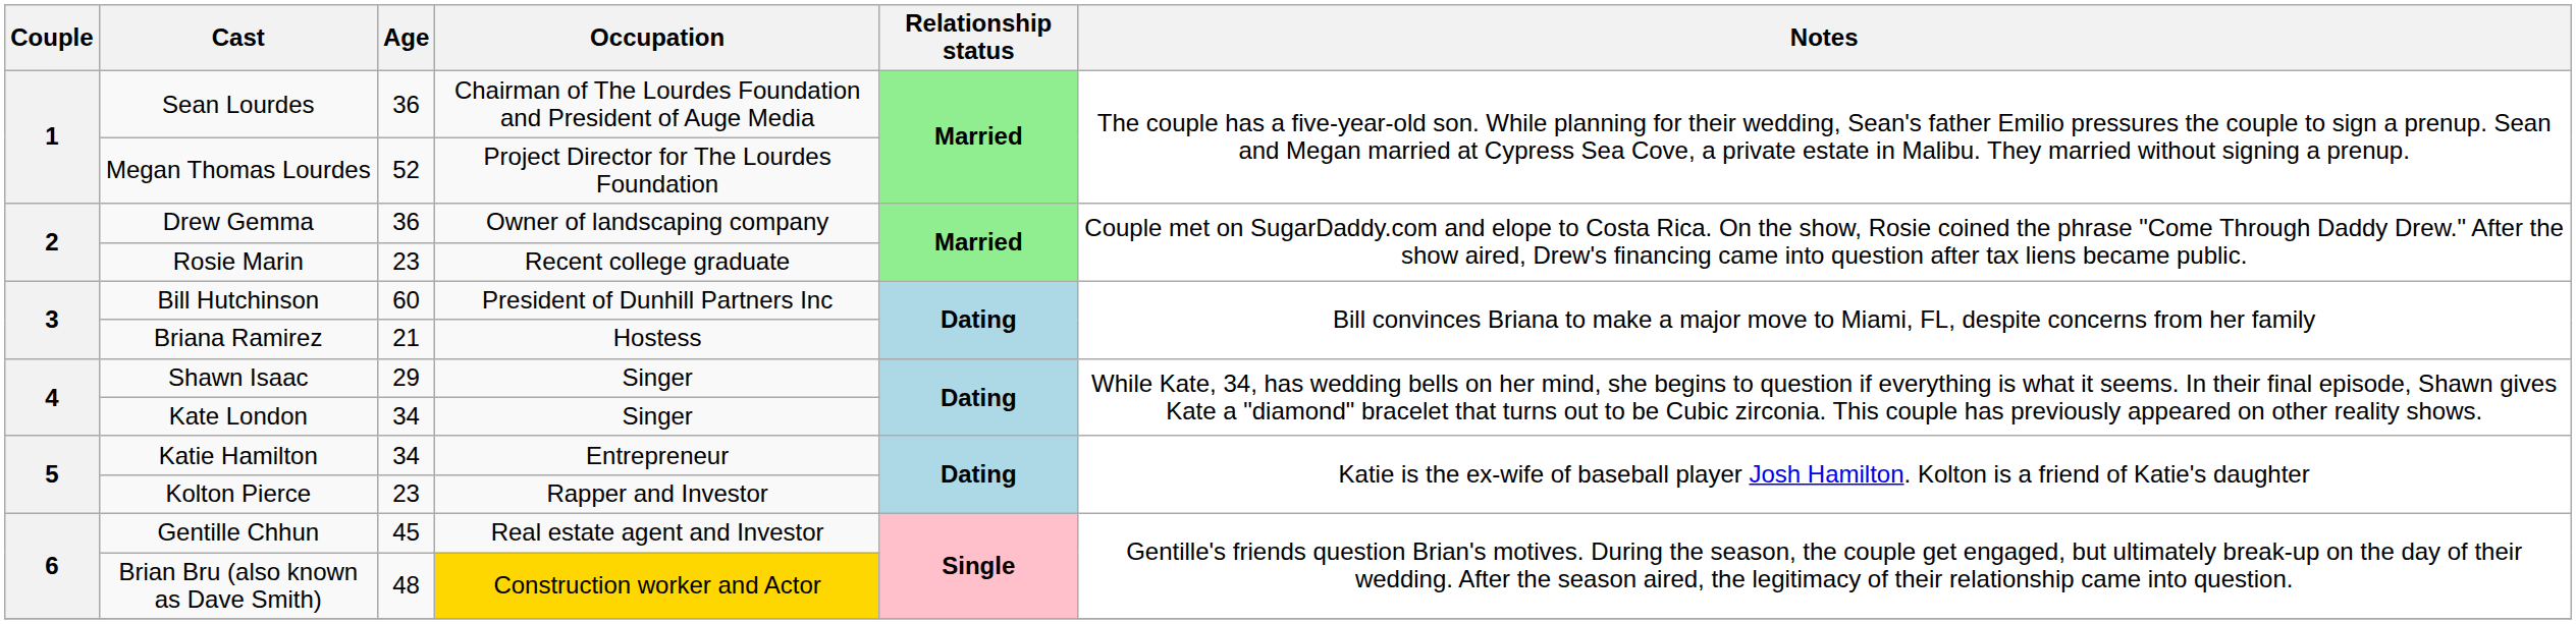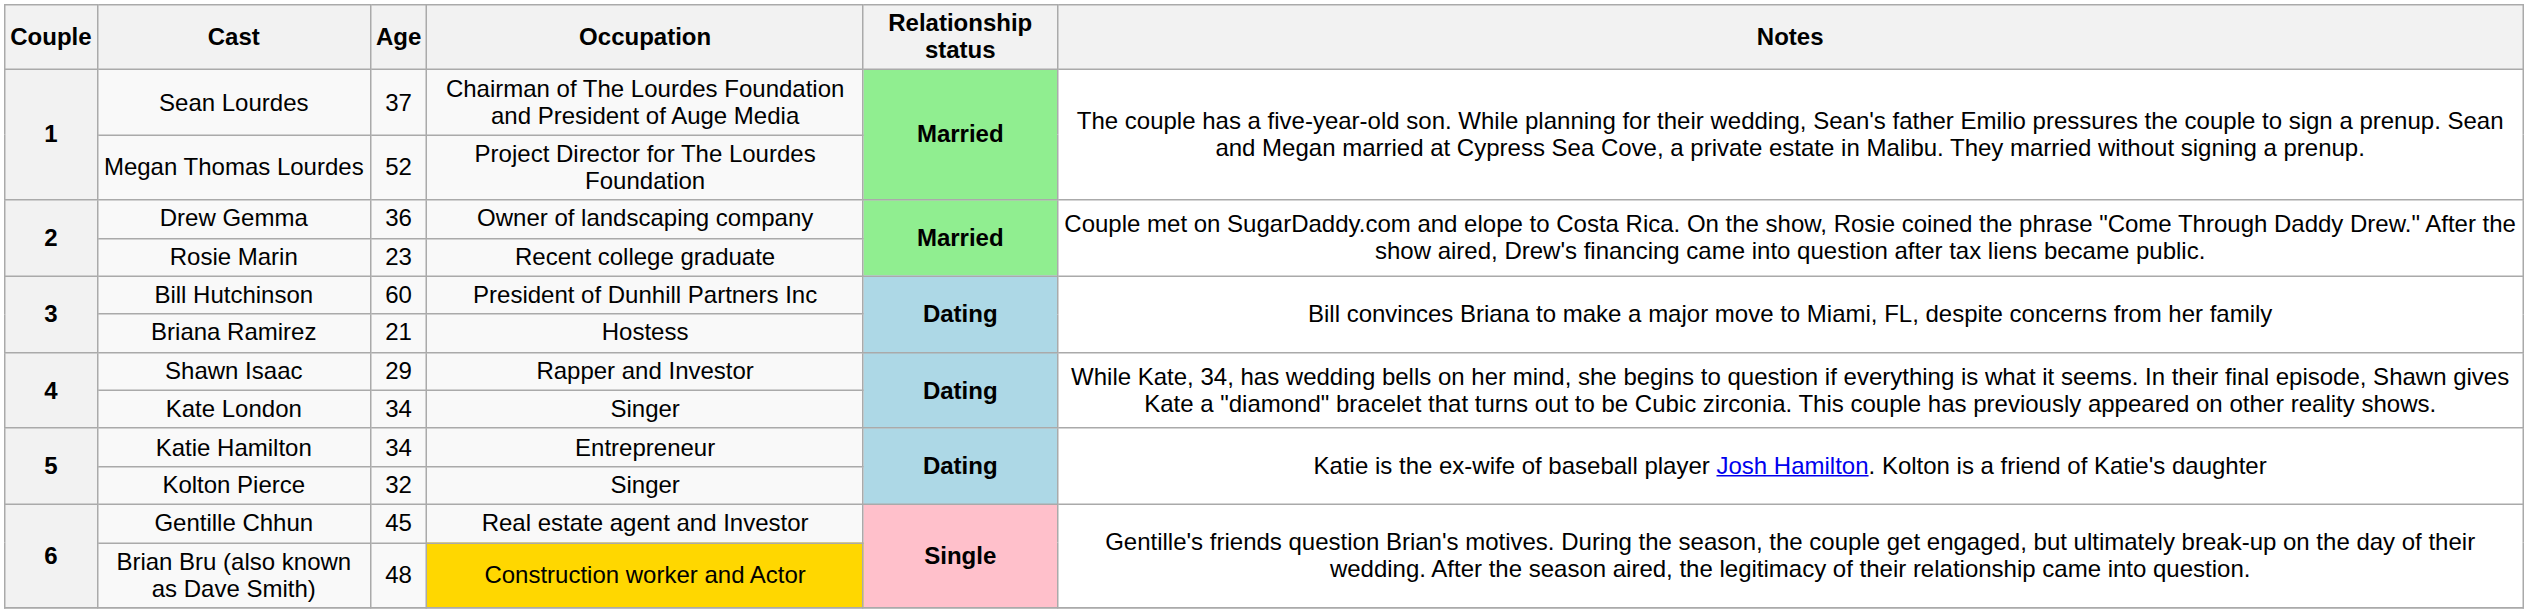Sean Lourdes | Age: 36 -> 37
Shawn Isaac | Occupation: Singer -> Rapper and Investor
Kolton Pierce | Age: 23 -> 32
Kolton Pierce | Occupation: Rapper and Investor -> Singer
